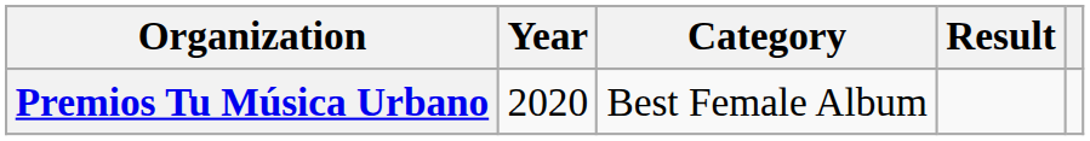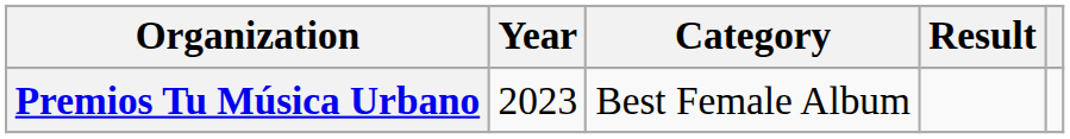Premios Tu Música Urbano | Year: 2020 -> 2023
